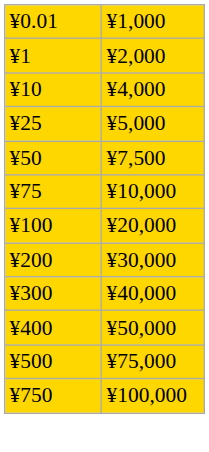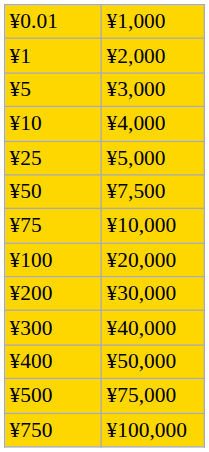+ row: ¥5 | ¥3,000
